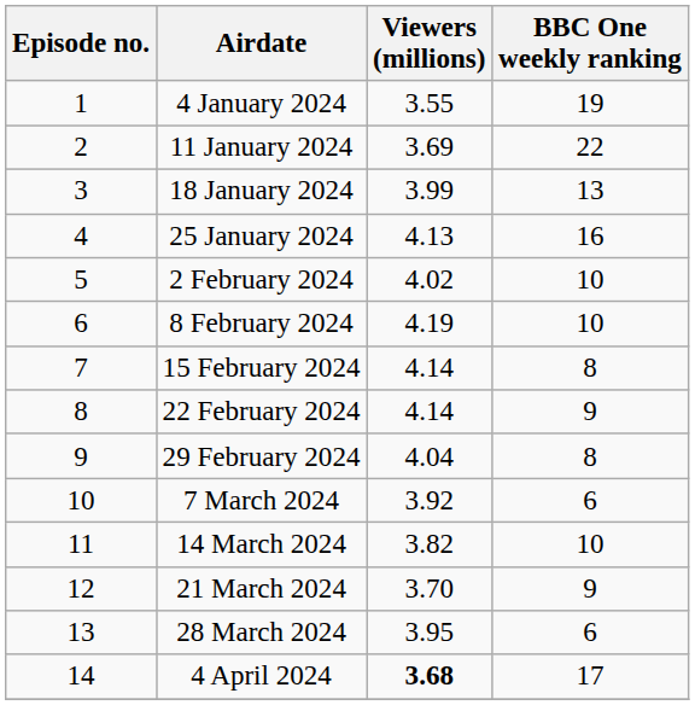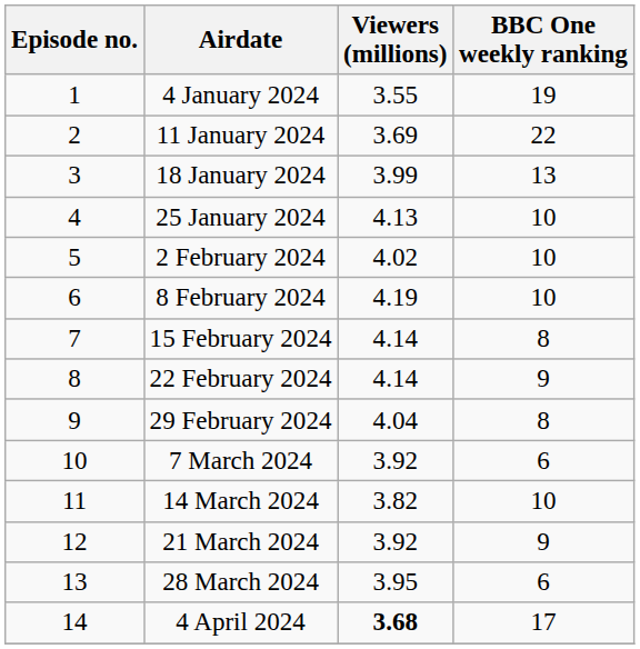25 January 2024 | BBC One weekly ranking: 16 -> 10
21 March 2024 | Viewers (millions): 3.70 -> 3.92
